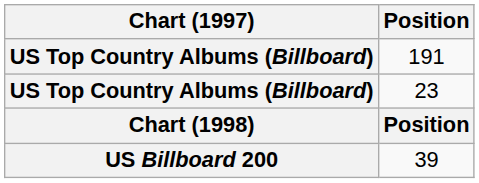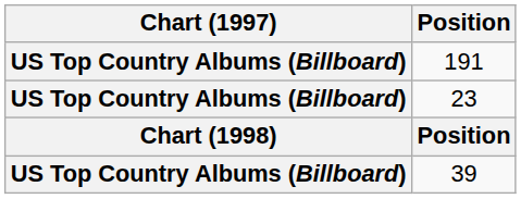39 | Chart (1997): US Billboard 200 -> US Top Country Albums (Billboard)
